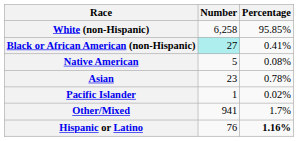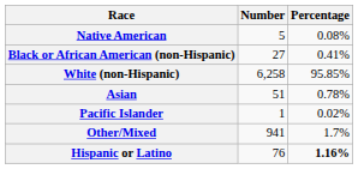rows swapped: White (non-Hispanic) <-> Native American
Black or African American (non-Hispanic) | Number: paleturquoise background -> no background
Asian | Number: 23 -> 51
